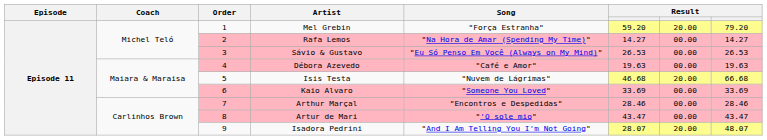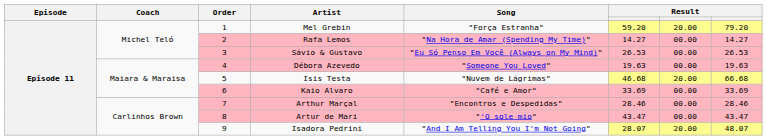Débora Azevedo | Song: "Café e Amor" -> "Someone You Loved"
Kaio Alvaro | Song: "Someone You Loved" -> "Café e Amor"
